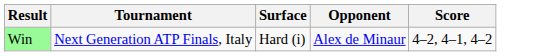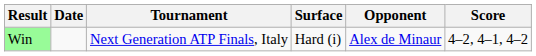+ column: Date
